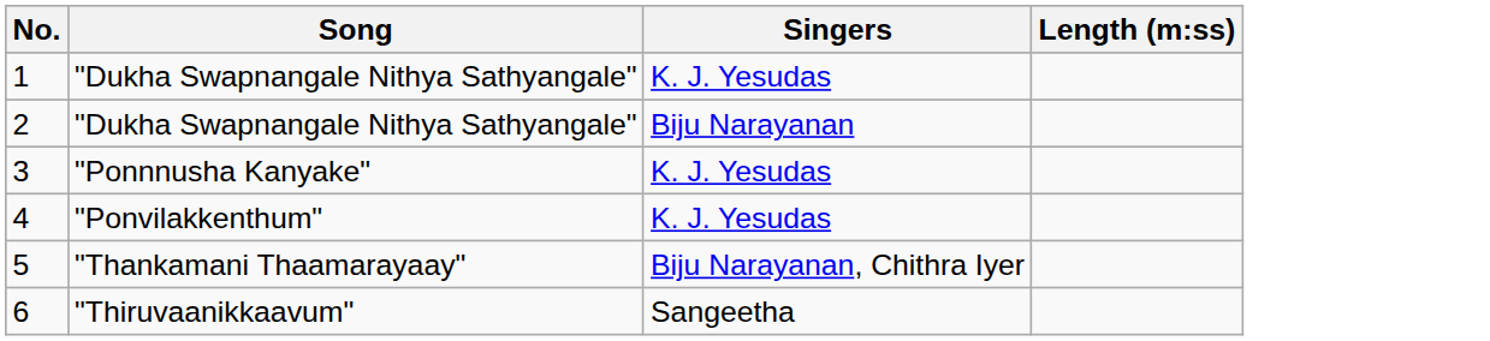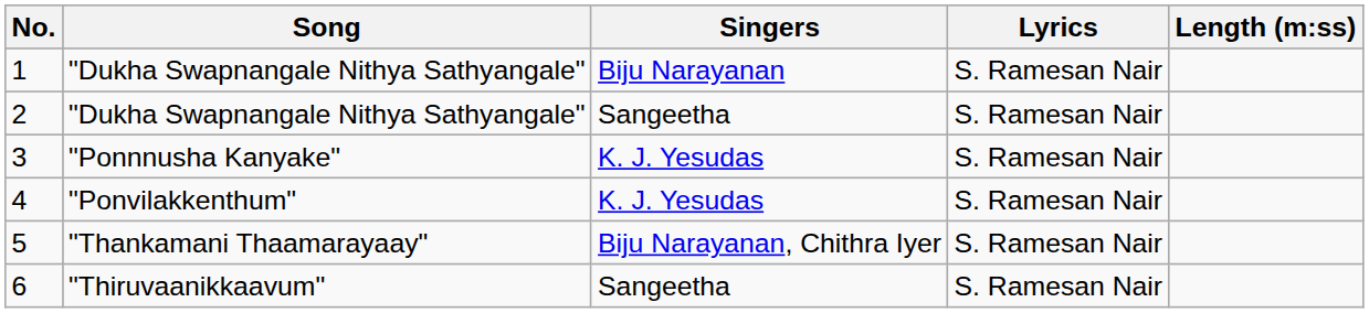+ column: Lyrics | S. Ramesan Nair | S. Ramesan Nair | S. Ramesan Nair | S. Ramesan Nair | S. Ramesan Nair | S. Ramesan Nair
1 | Singers: K. J. Yesudas -> Biju Narayanan
2 | Singers: Biju Narayanan -> Sangeetha
